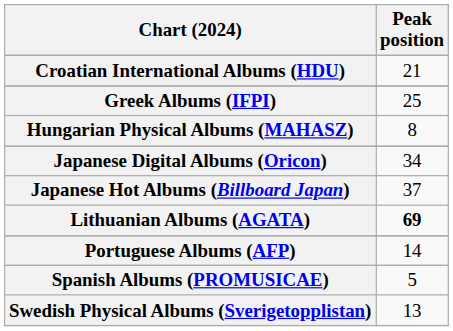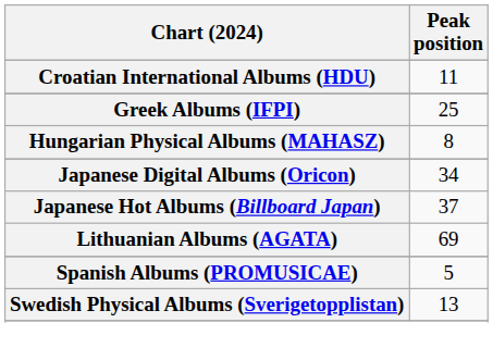Croatian International Albums (HDU) | Peak position: 21 -> 11
Lithuanian Albums (AGATA) | Peak position: bold -> normal
- row: Portuguese Albums (AFP) | 14
